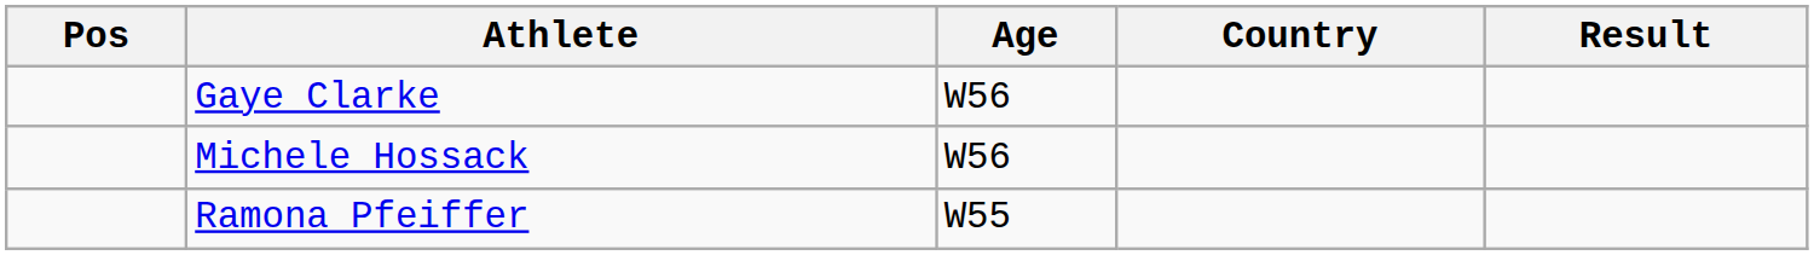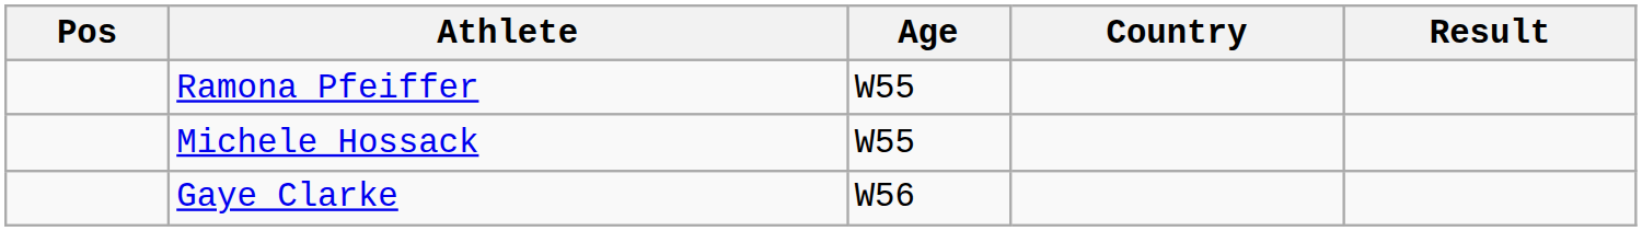rows swapped: Ramona Pfeiffer <-> Gaye Clarke
Michele Hossack | Age: W56 -> W55
